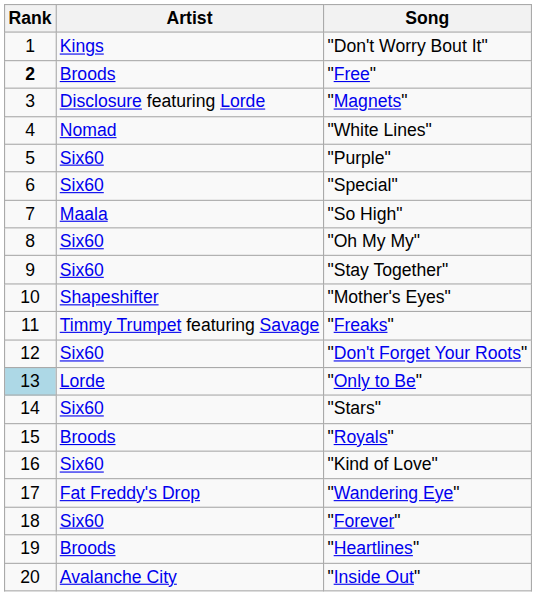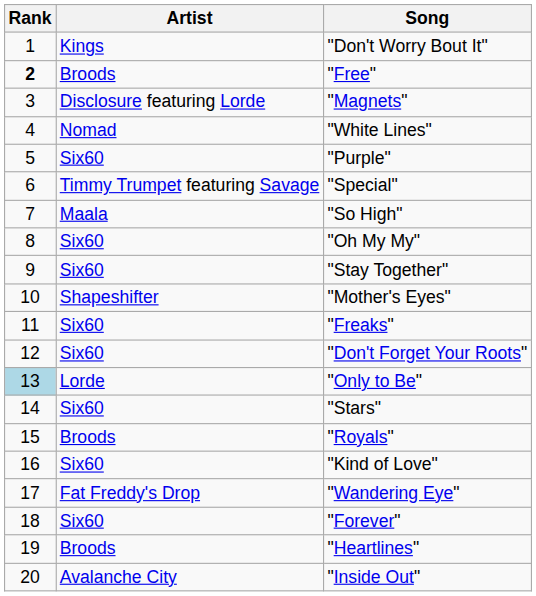"Special" | Artist: Six60 -> Timmy Trumpet featuring Savage
"Freaks" | Artist: Timmy Trumpet featuring Savage -> Six60
